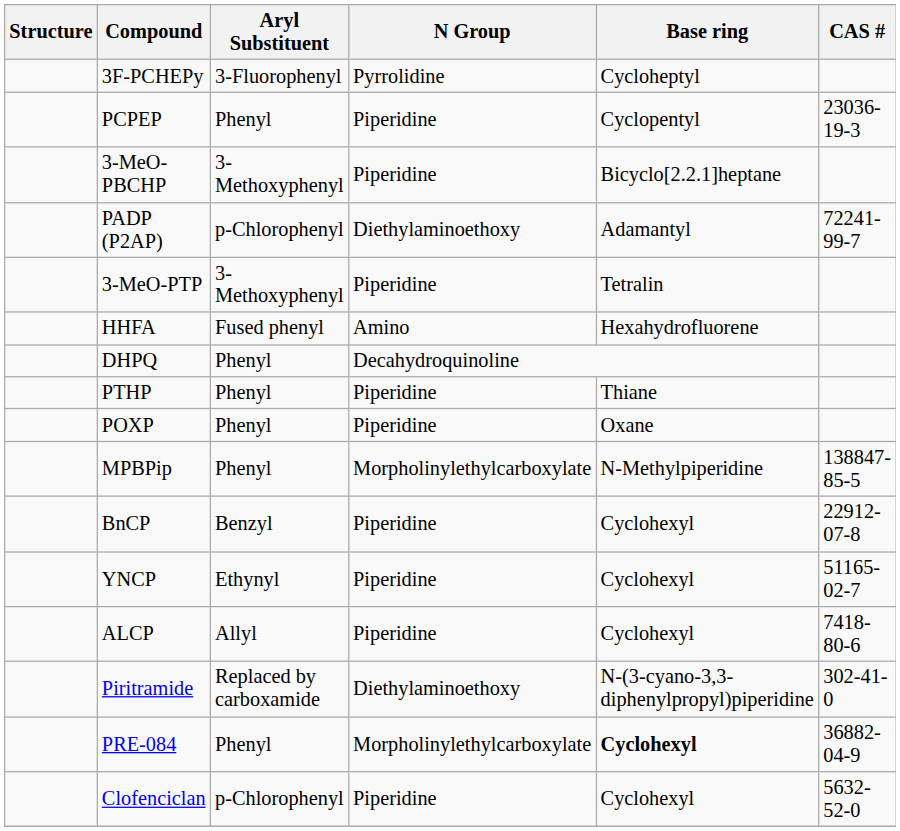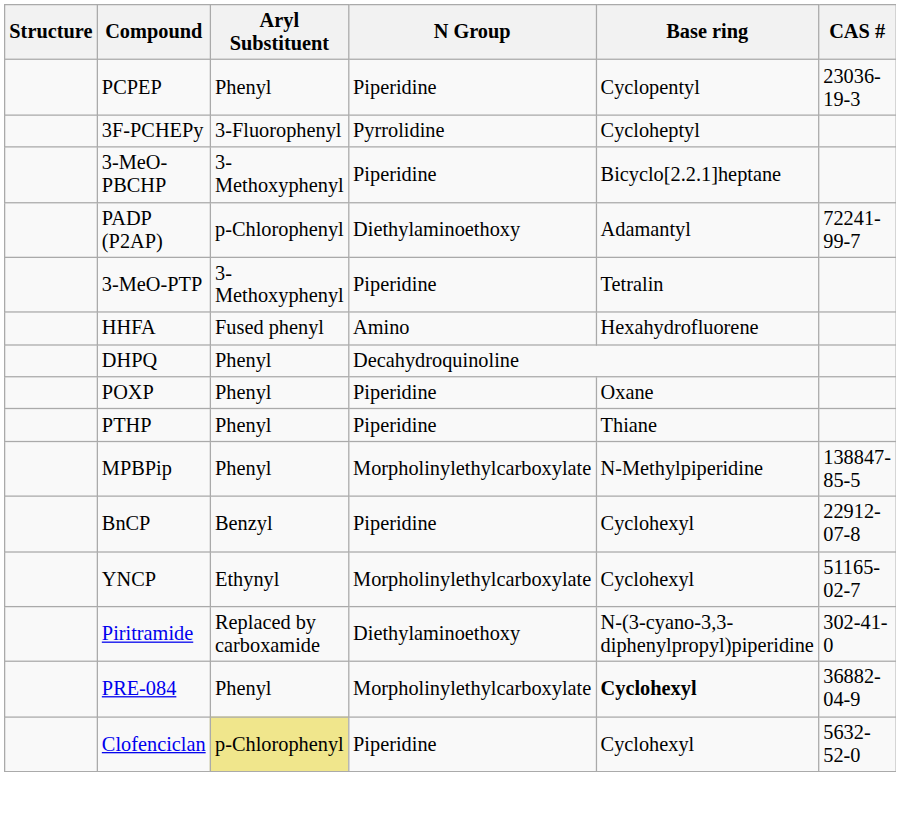rows swapped: PCPEP <-> 3F-PCHEPy
rows swapped: POXP <-> PTHP
YNCP | N Group: Piperidine -> Morpholinylethylcarboxylate
- row: ALCP | Allyl | Piperidine | Cyclohexyl | 7418-80-6
Clofenciclan | Aryl Substituent: no background -> khaki background
